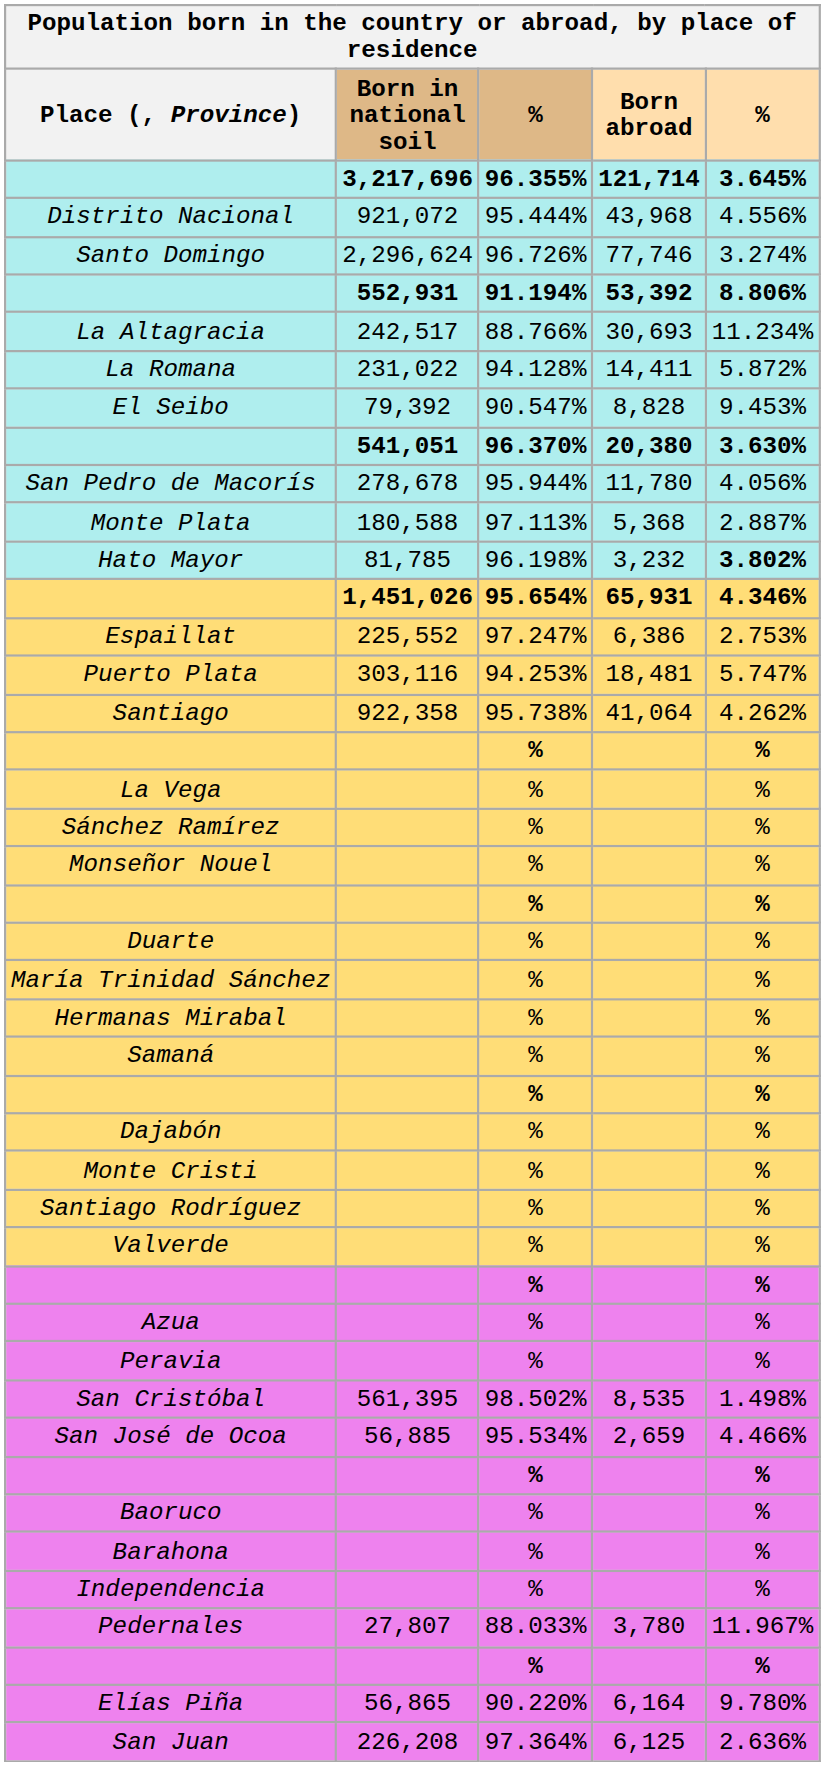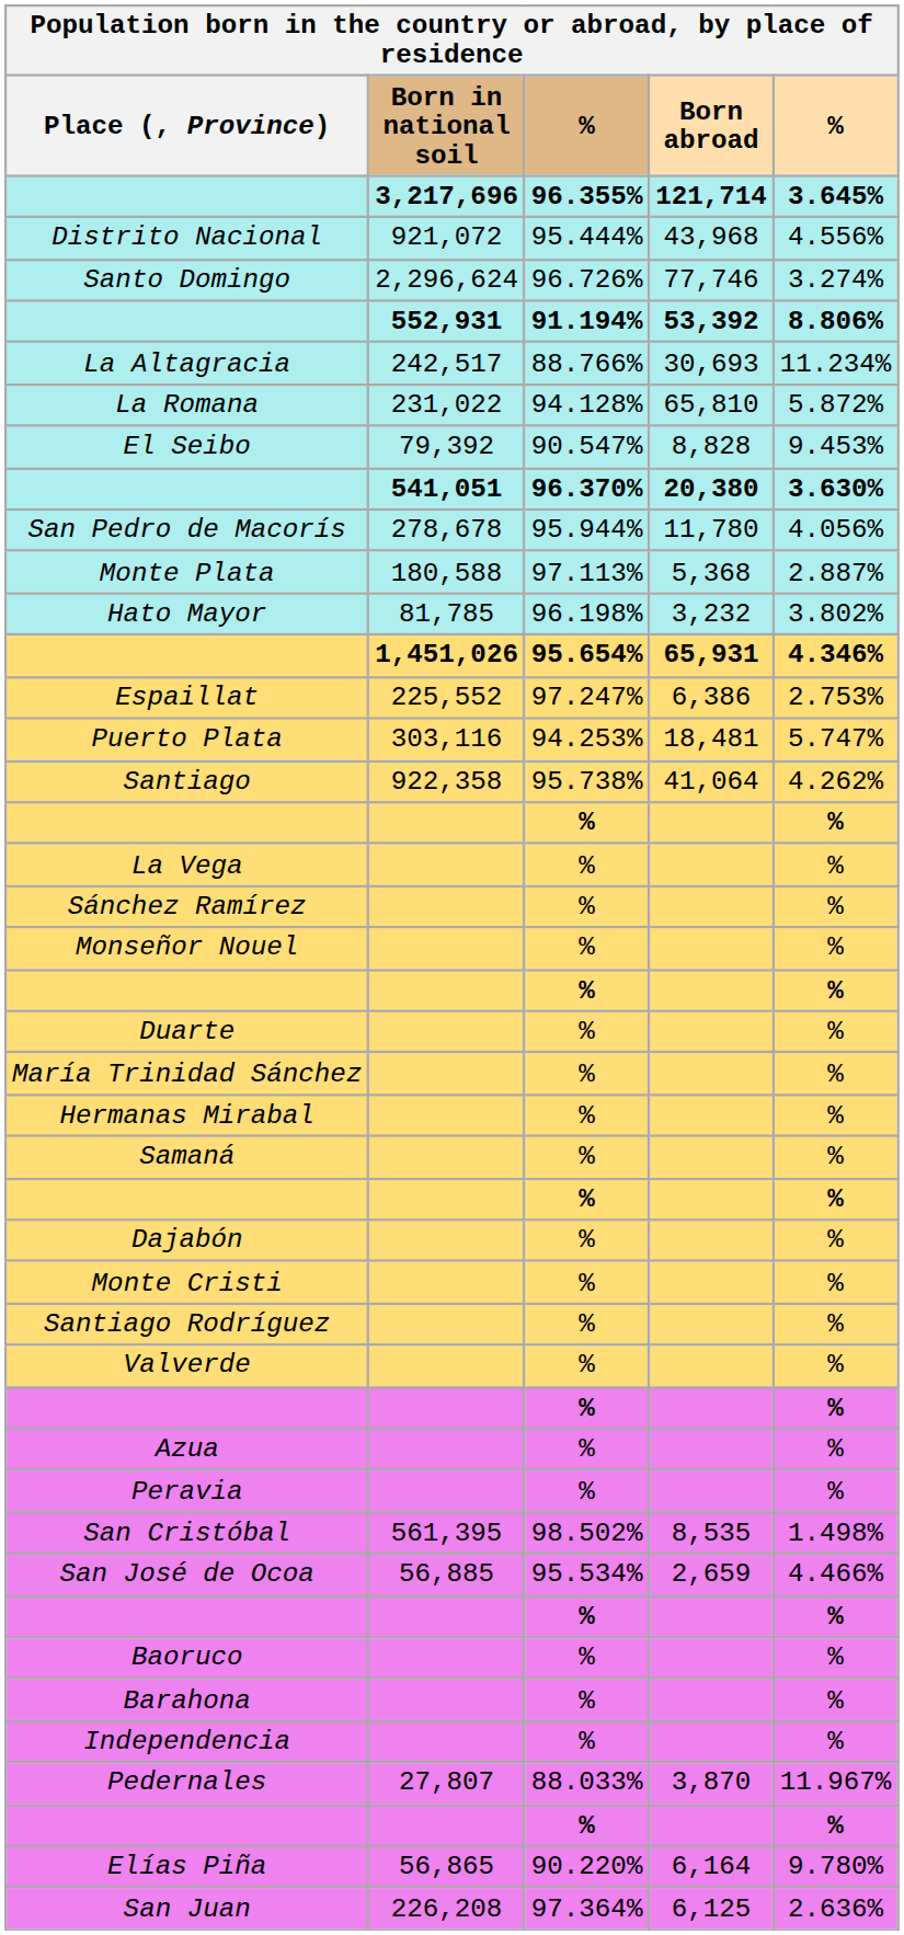La Romana | Born abroad: 14,411 -> 65,810
Hato Mayor | column 5: bold -> normal
Pedernales | Born abroad: 3,780 -> 3,870
